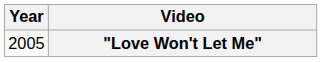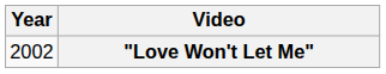"Love Won't Let Me" | Year: 2005 -> 2002
